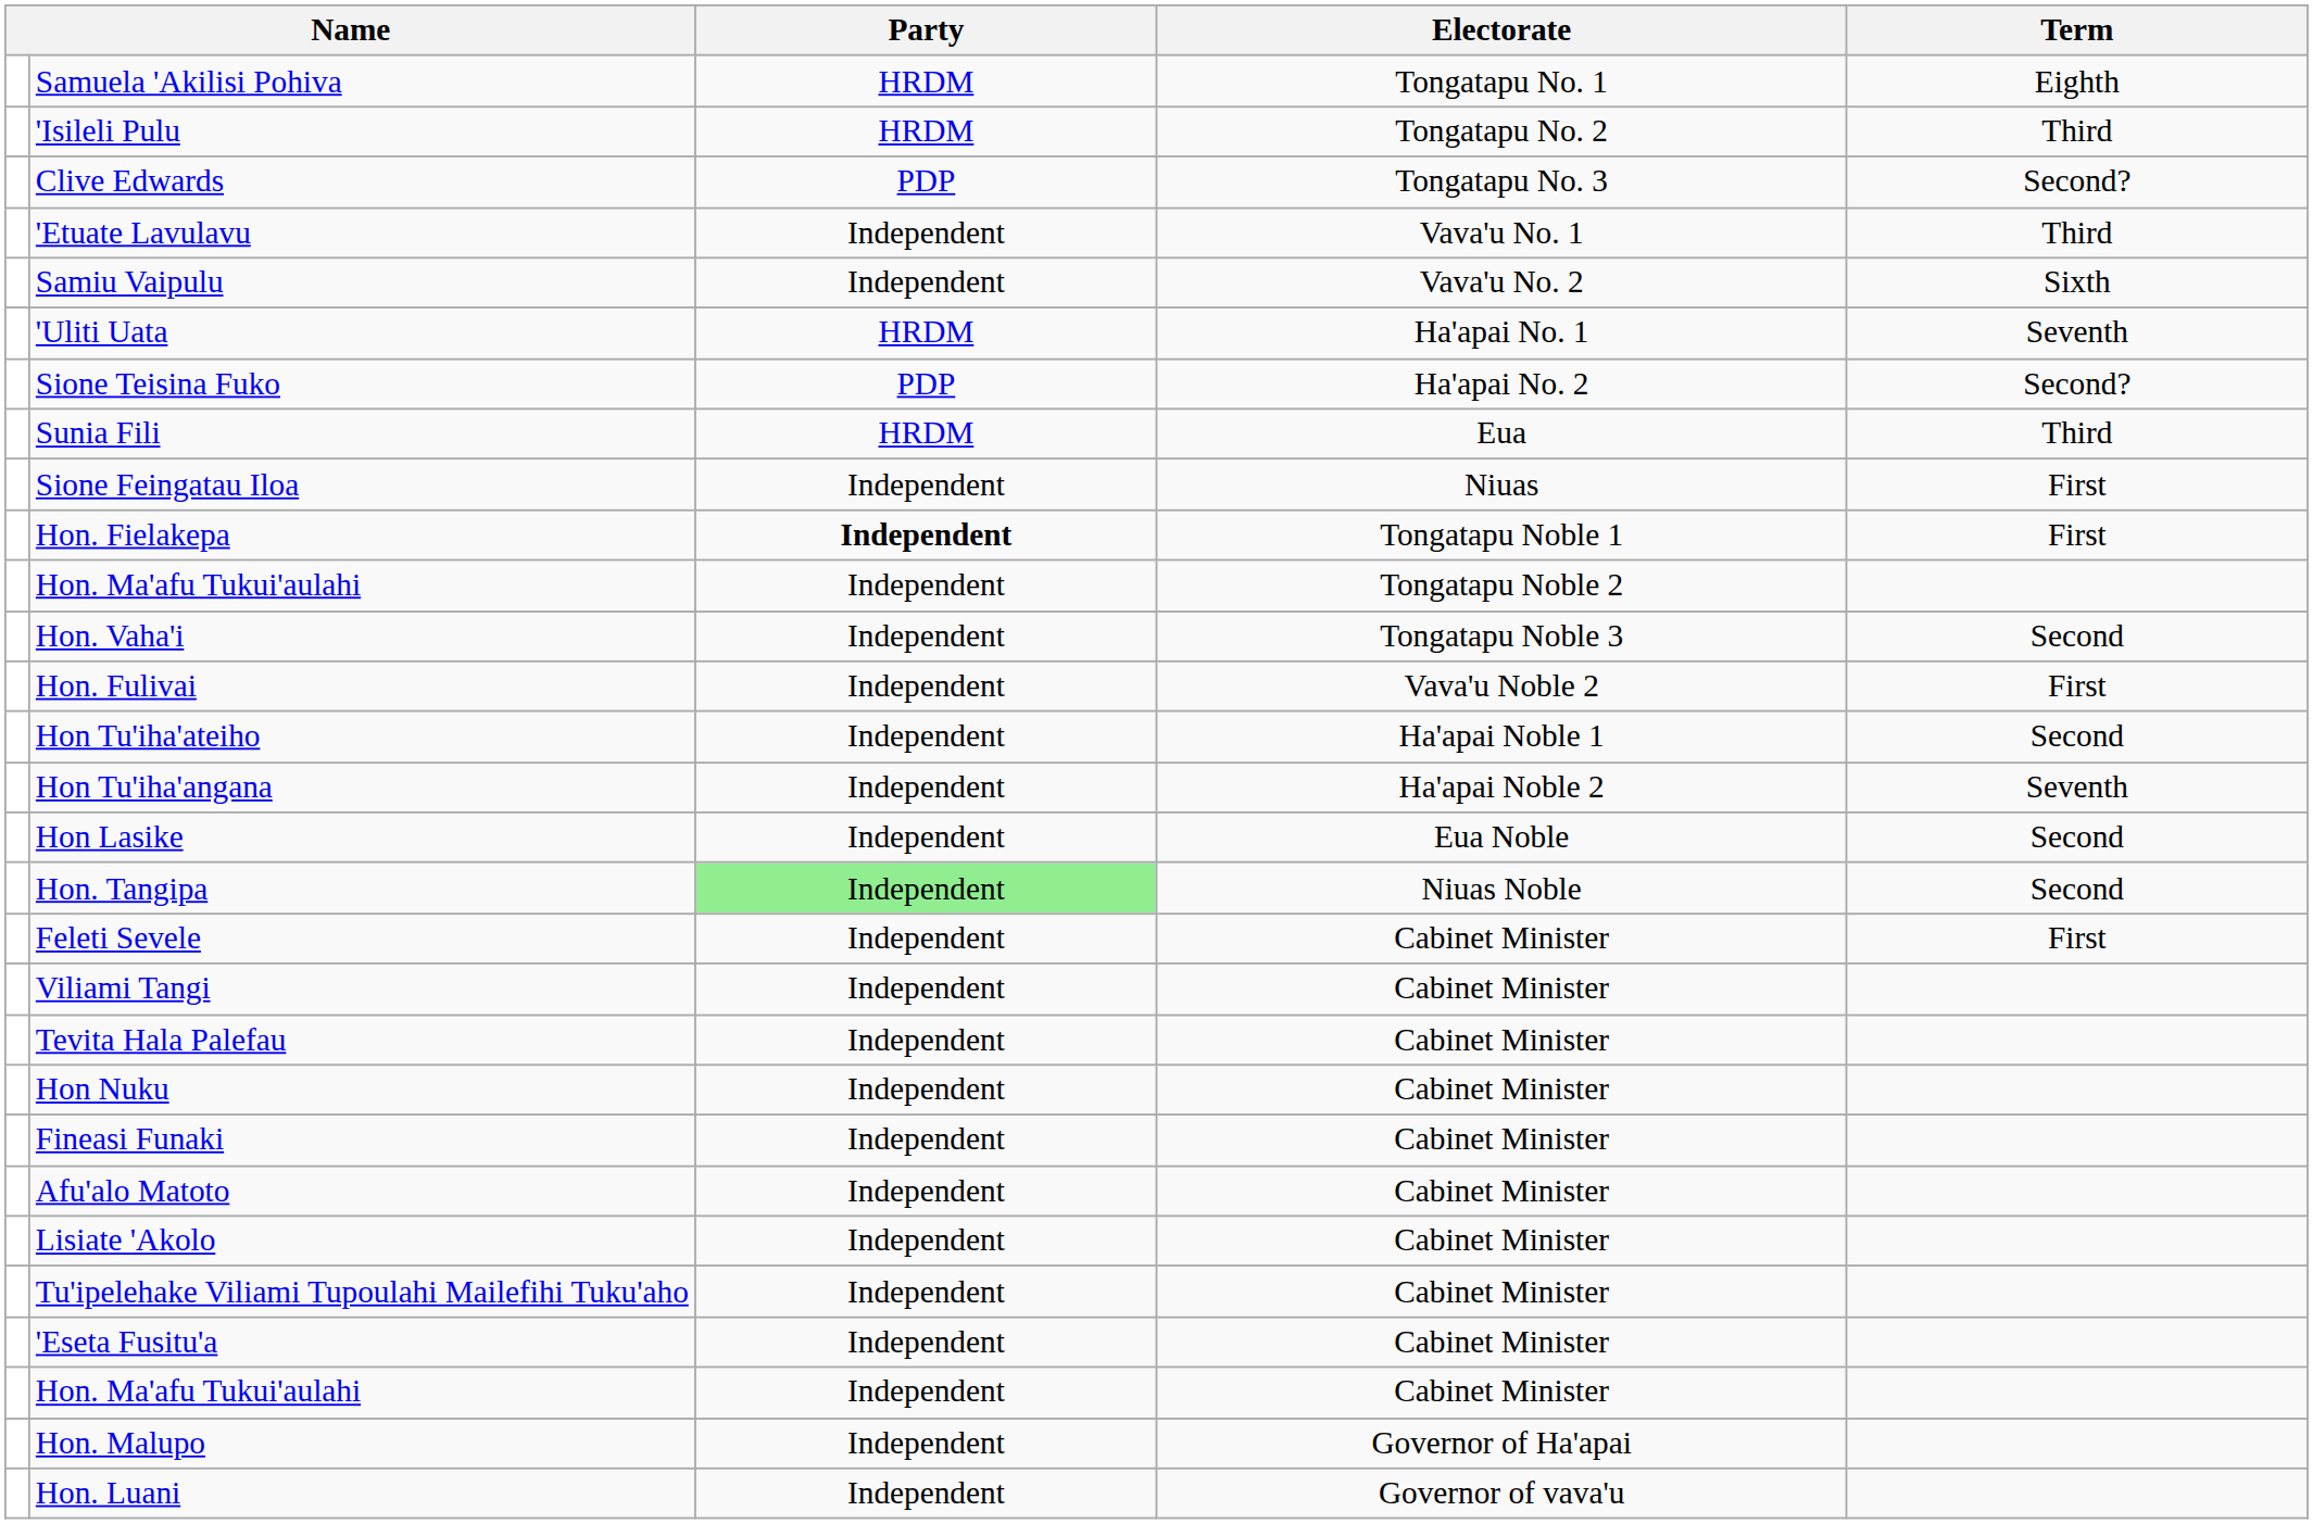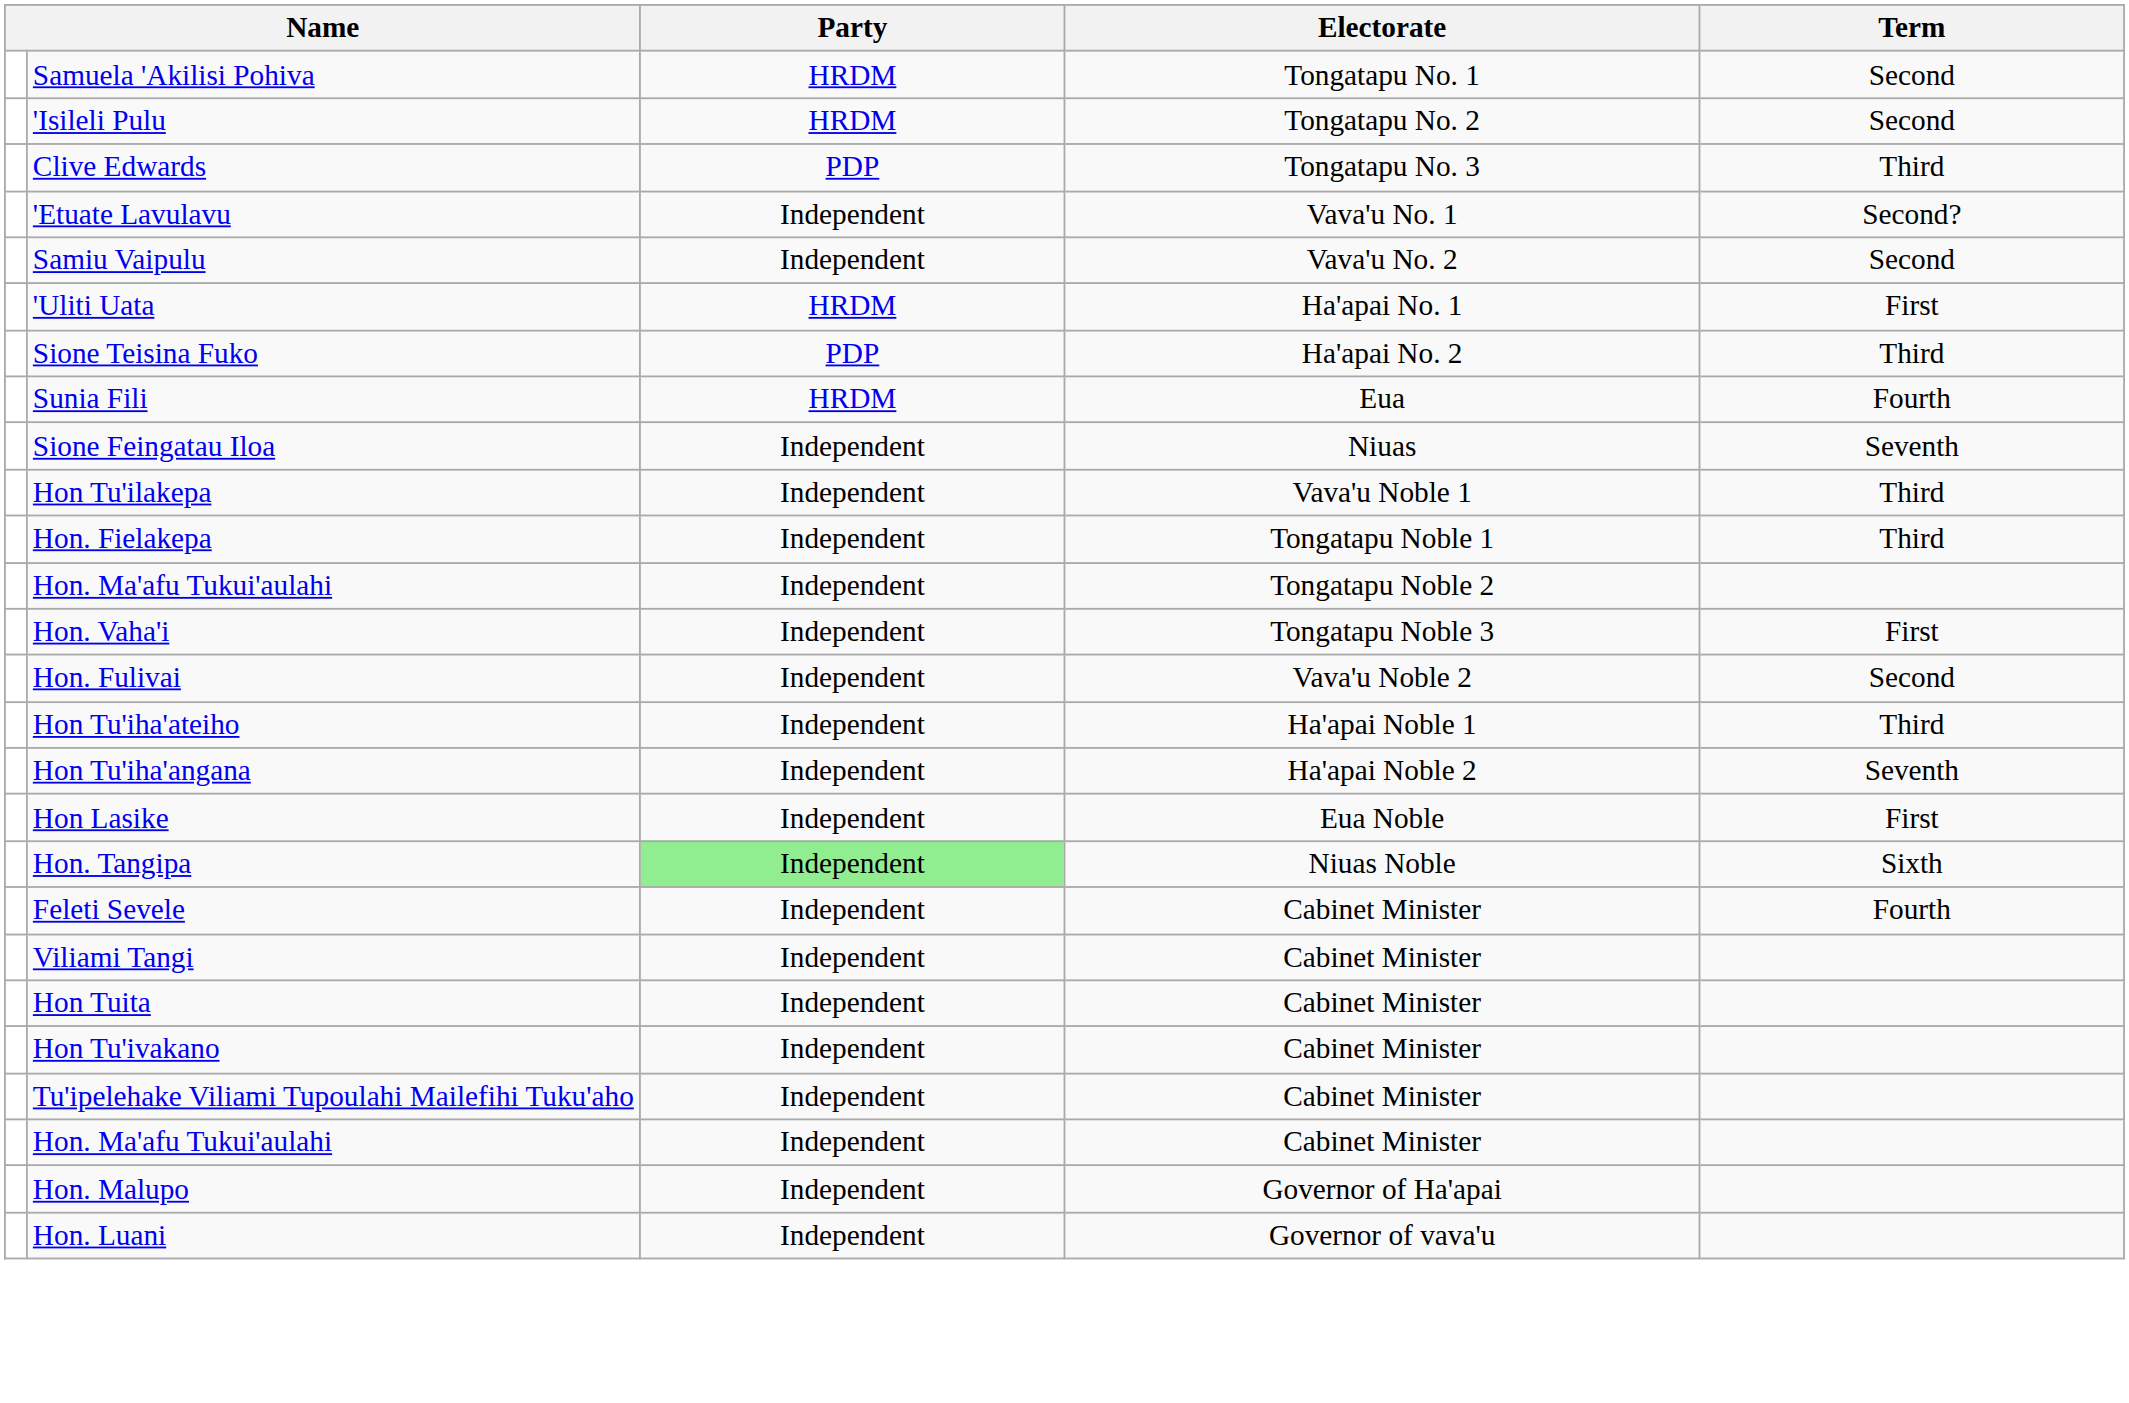Samuela 'Akilisi Pohiva | Term: Eighth -> Second
'Isileli Pulu | Term: Third -> Second
Clive Edwards | Term: Second? -> Third
'Etuate Lavulavu | Term: Third -> Second?
Samiu Vaipulu | Term: Sixth -> Second
'Uliti Uata | Term: Seventh -> First
Sione Teisina Fuko | Term: Second? -> Third
Sunia Fili | Term: Third -> Fourth
Sione Feingatau Iloa | Term: First -> Seventh
+ row: Hon Tu'ilakepa | Independent | Vava'u Noble 1 | Third
Hon. Fielakepa | Party: bold -> normal
Hon. Fielakepa | Term: First -> Third
Hon. Vaha'i | Term: Second -> First
Hon. Fulivai | Term: First -> Second
Hon Tu'iha'ateiho | Term: Second -> Third
Hon Lasike | Term: Second -> First
Hon. Tangipa | Term: Second -> Sixth
Feleti Sevele | Term: First -> Fourth
- row: Tevita Hala Palefau | Independent | Cabinet Minister
+ row: Hon Tuita | Independent | Cabinet Minister
- row: Hon Nuku | Independent | Cabinet Minister
+ row: Hon Tu'ivakano | Independent | Cabinet Minister
- row: Fineasi Funaki | Independent | Cabinet Minister
- row: Afu'alo Matoto | Independent | Cabinet Minister
- row: Lisiate 'Akolo | Independent | Cabinet Minister
- row: 'Eseta Fusitu'a | Independent | Cabinet Minister
